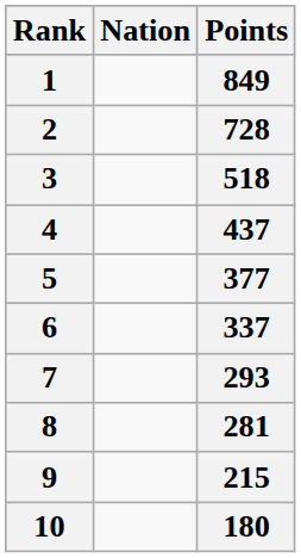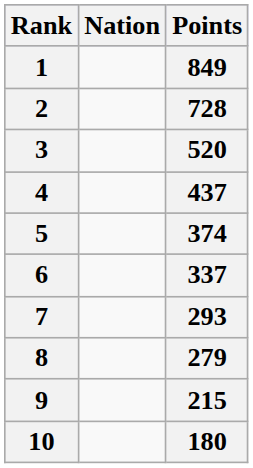3 | Points: 518 -> 520
5 | Points: 377 -> 374
8 | Points: 281 -> 279
